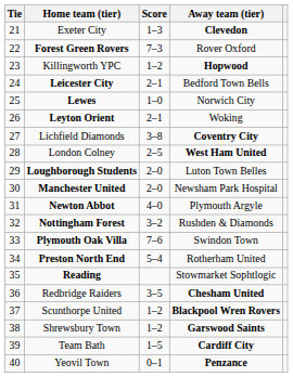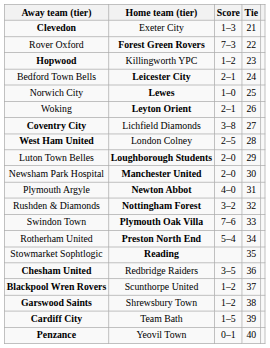columns swapped: Tie <-> Away team (tier)
